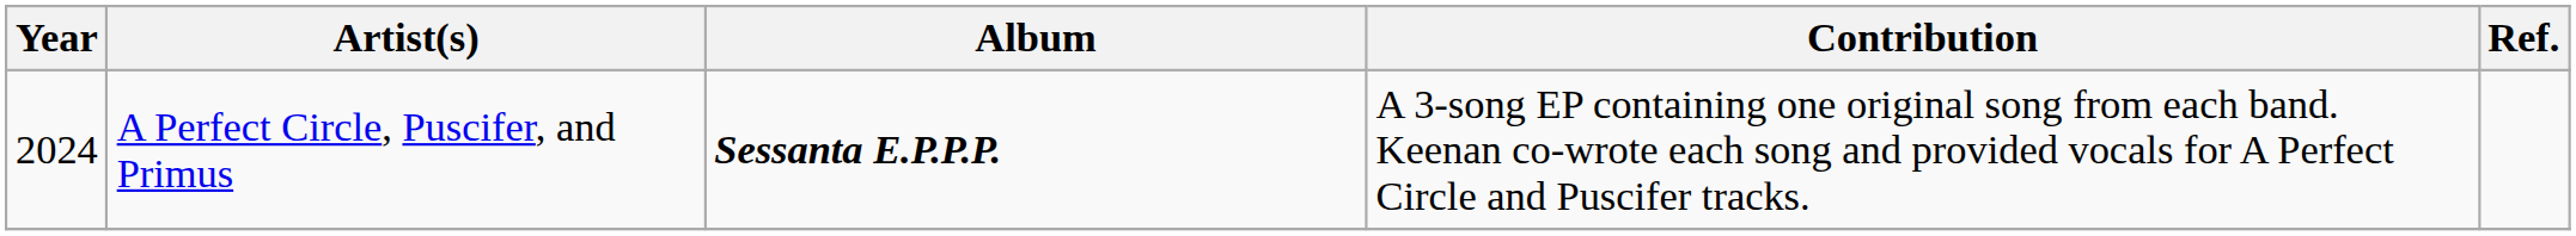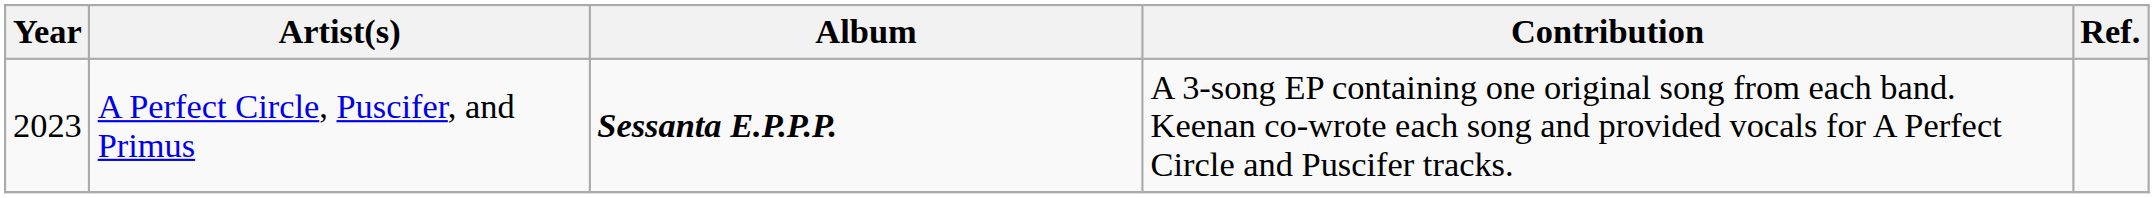A Perfect Circle, Puscifer, and Primus | Year: 2024 -> 2023
